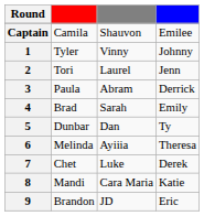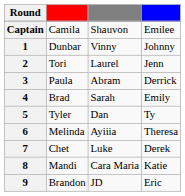1 | column 2: Tyler -> Dunbar
5 | column 2: Dunbar -> Tyler
